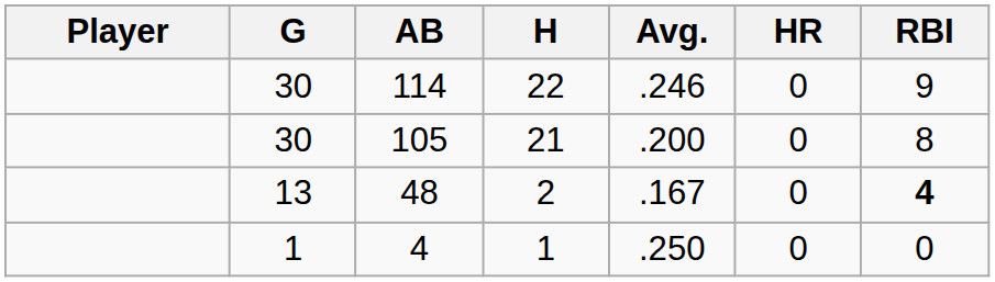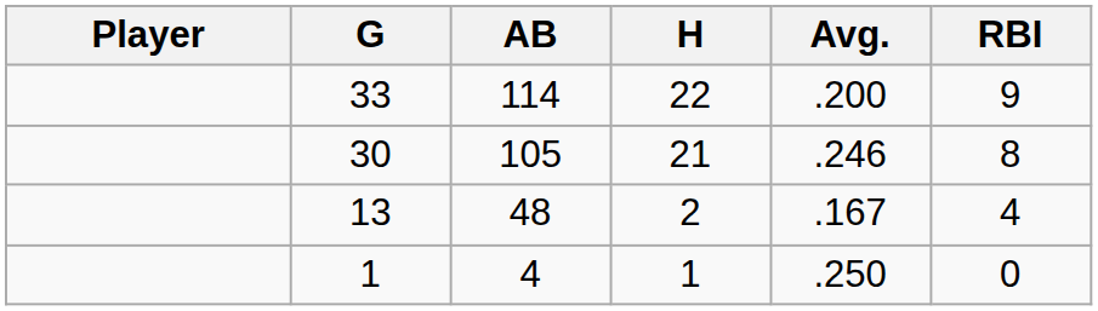- column: HR | 0 | 0 | 0 | 0
114 | G: 30 -> 33
114 | Avg.: .246 -> .200
105 | Avg.: .200 -> .246
48 | RBI: bold -> normal
